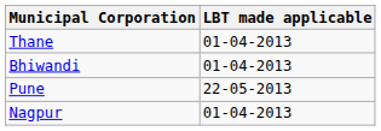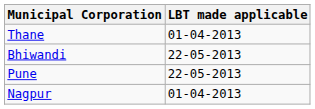Bhiwandi | LBT made applicable: 01-04-2013 -> 22-05-2013
